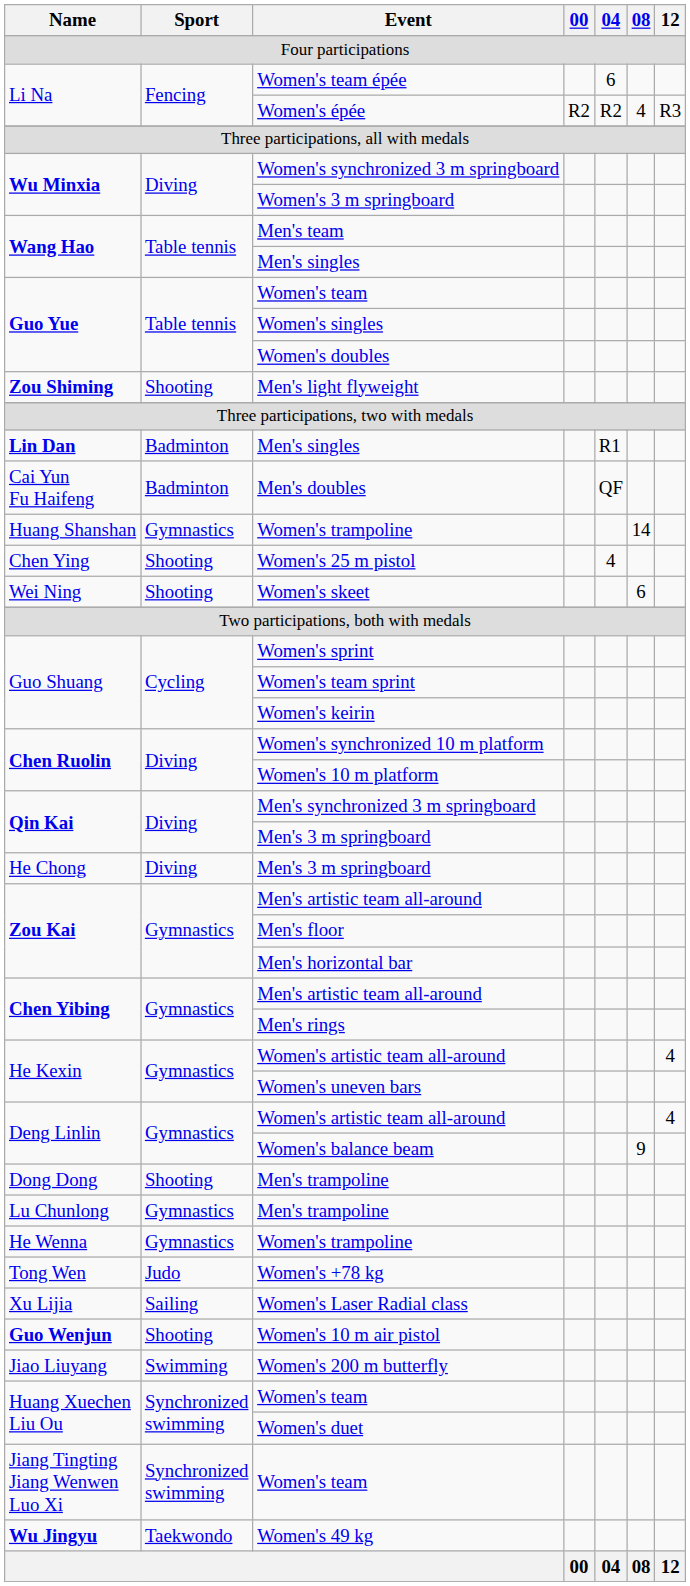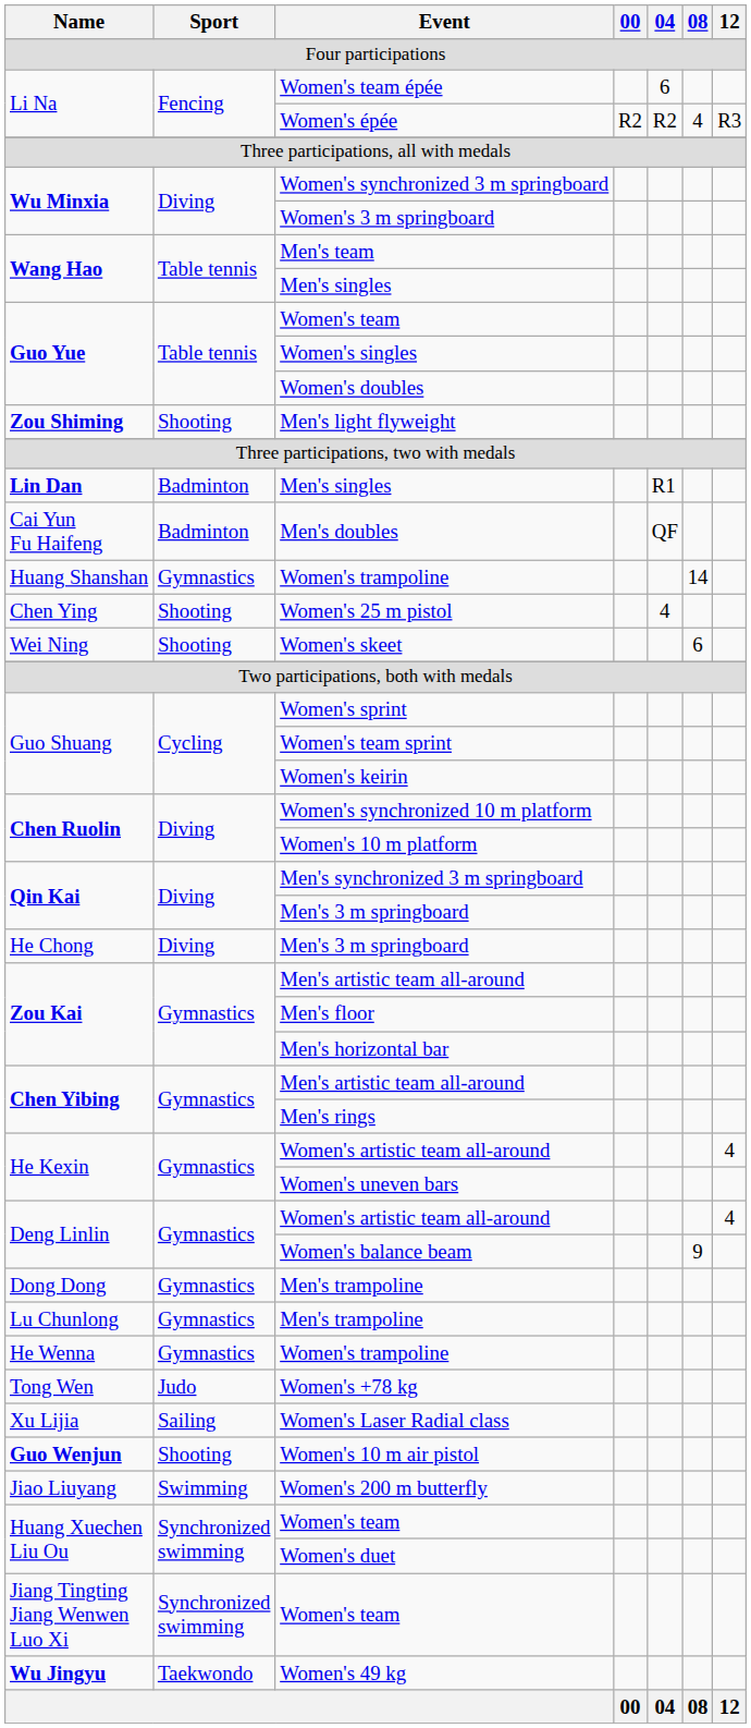Dong Dong / Men's trampoline | Sport: Shooting -> Gymnastics
